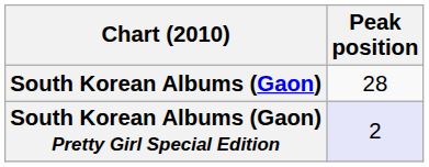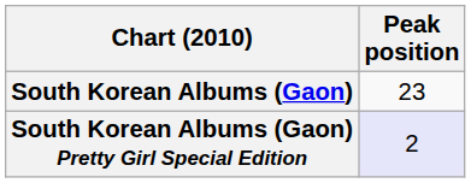South Korean Albums (Gaon) | Peak position: 28 -> 23
